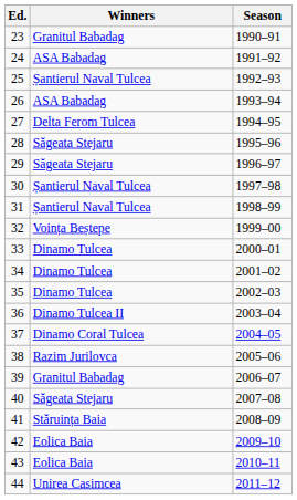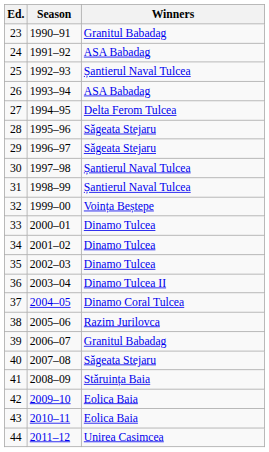columns swapped: Season <-> Winners
